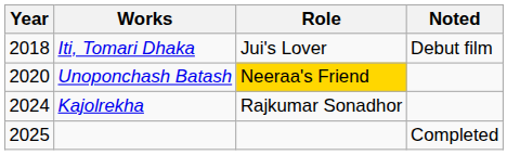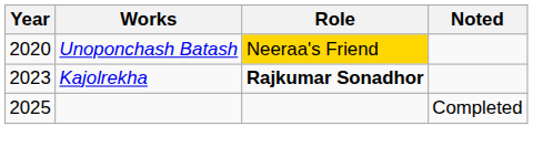- row: 2018 | Iti, Tomari Dhaka | Jui's Lover | Debut film
Kajolrekha | Year: 2024 -> 2023
Kajolrekha | Role: normal -> bold
